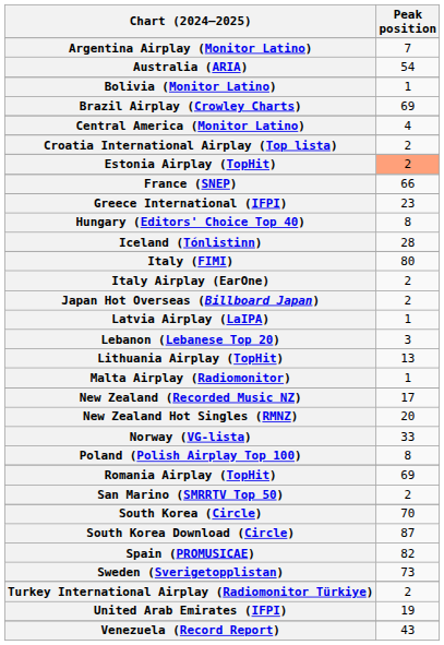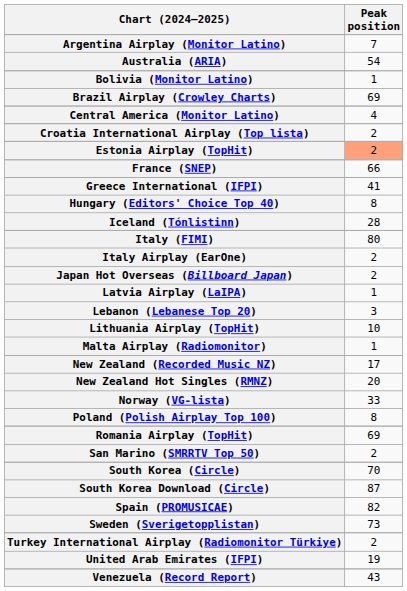Greece International (IFPI) | Peak position: 23 -> 41
Lithuania Airplay (TopHit) | Peak position: 13 -> 10
